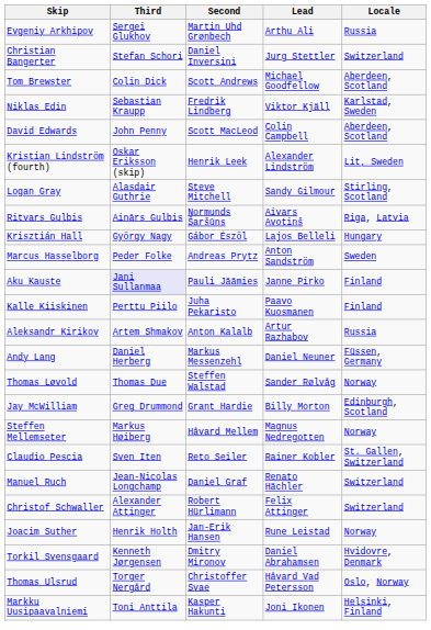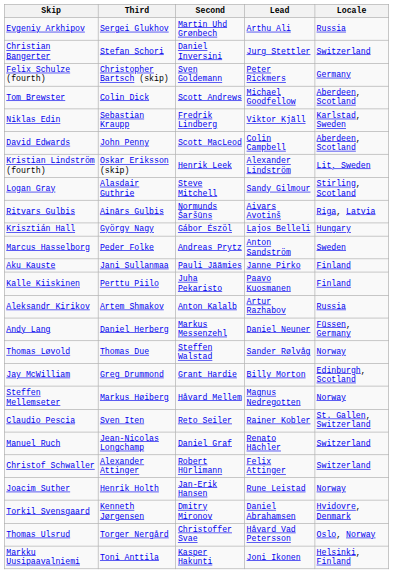+ row: Felix Schulze (fourth) | Christopher Bartsch (skip) | Sven Goldemann | Peter Rickmers | Germany
Aku Kauste | Third: lavender background -> no background
